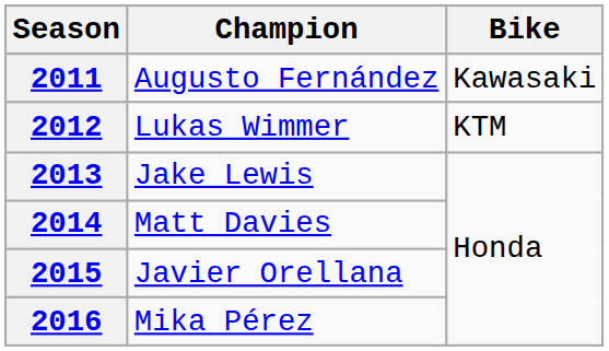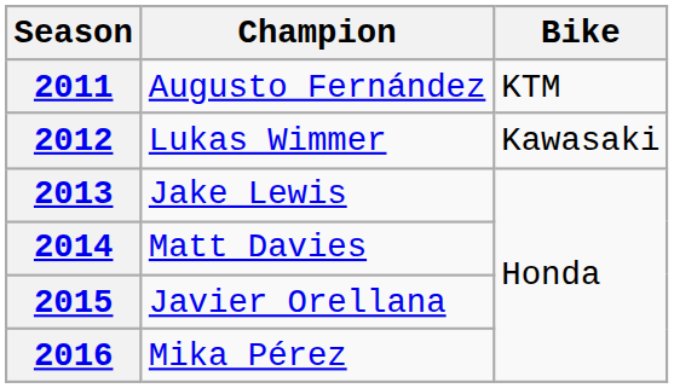2011 | Bike: Kawasaki -> KTM
2012 | Bike: KTM -> Kawasaki
